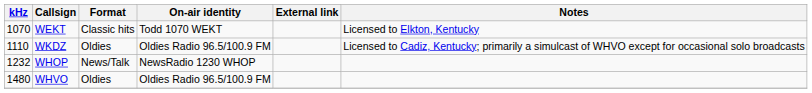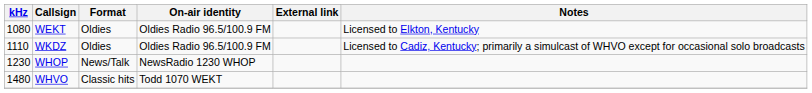WEKT | kHz: 1070 -> 1080
WEKT | Format: Classic hits -> Oldies
WEKT | On-air identity: Todd 1070 WEKT -> Oldies Radio 96.5/100.9 FM
WHOP | kHz: 1232 -> 1230
WHVO | Format: Oldies -> Classic hits
WHVO | On-air identity: Oldies Radio 96.5/100.9 FM -> Todd 1070 WEKT
